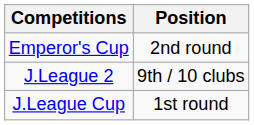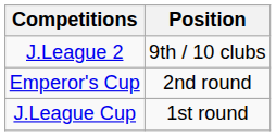rows swapped: J.League 2 <-> Emperor's Cup
